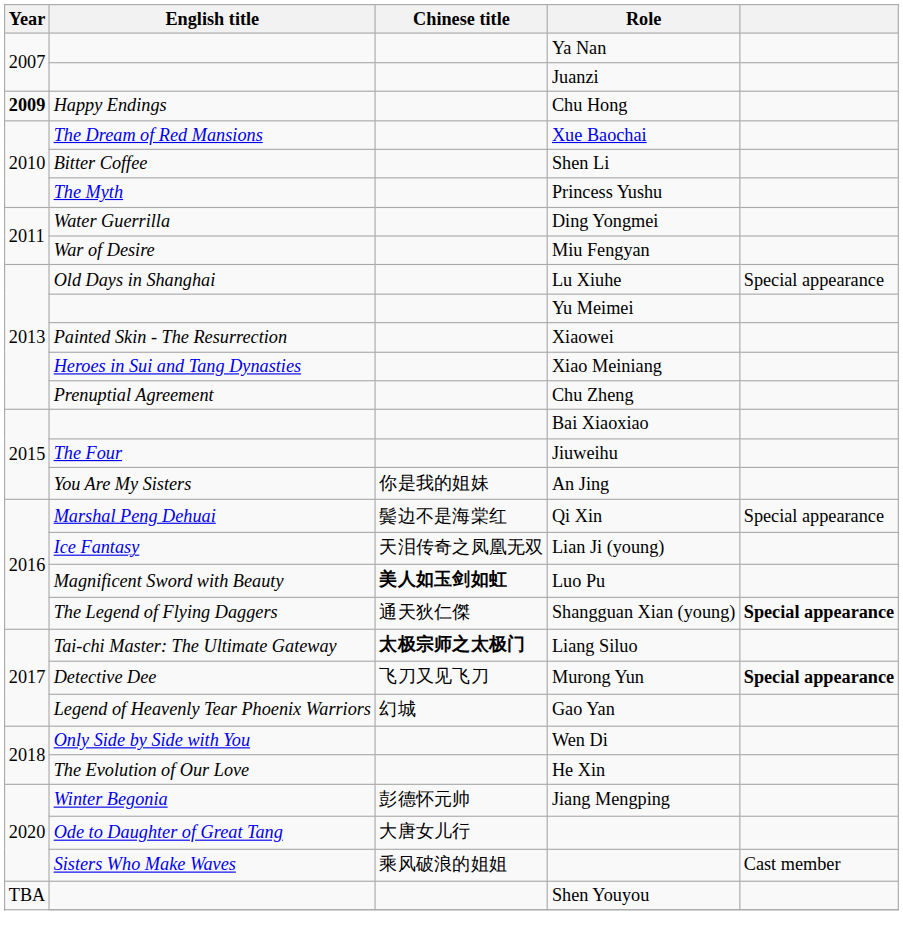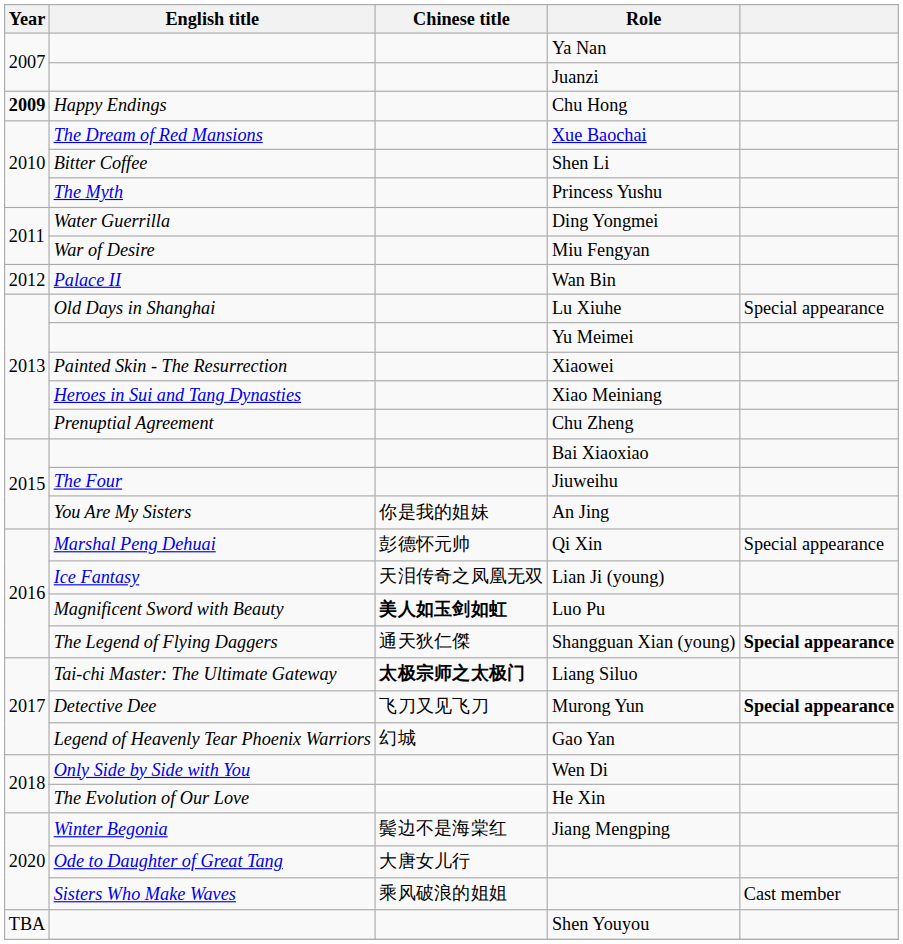+ row: 2012 | Palace II | Wan Bin
Qi Xin | Chinese title: 鬓边不是海棠红 -> 彭德怀元帅
Jiang Mengping | Chinese title: 彭德怀元帅 -> 鬓边不是海棠红
